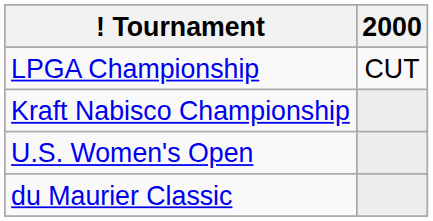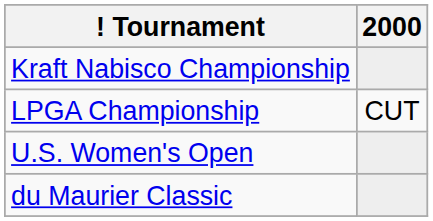rows swapped: Kraft Nabisco Championship <-> LPGA Championship
